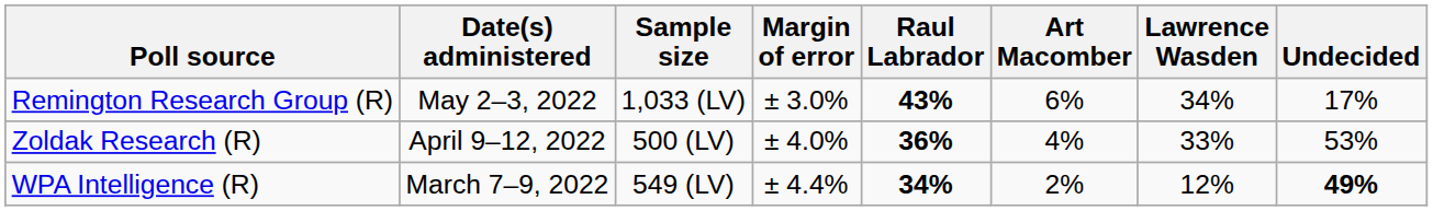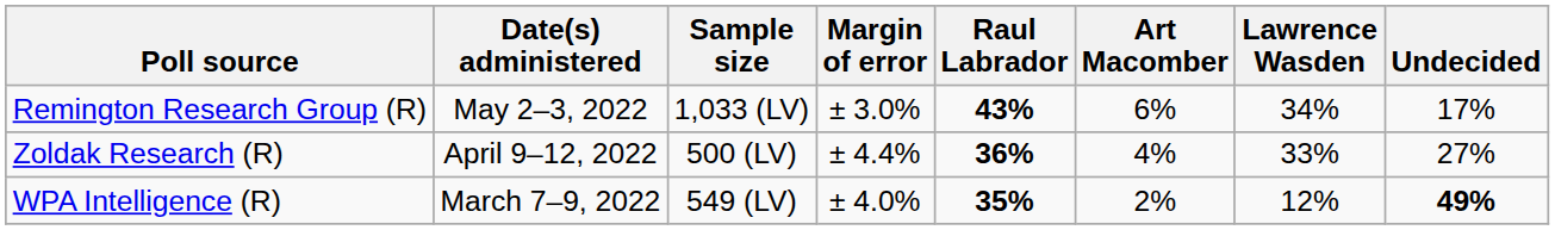Zoldak Research (R) | Margin of error: ± 4.0% -> ± 4.4%
Zoldak Research (R) | Undecided: 53% -> 27%
WPA Intelligence (R) | Margin of error: ± 4.4% -> ± 4.0%
WPA Intelligence (R) | Raul Labrador: 34% -> 35%
